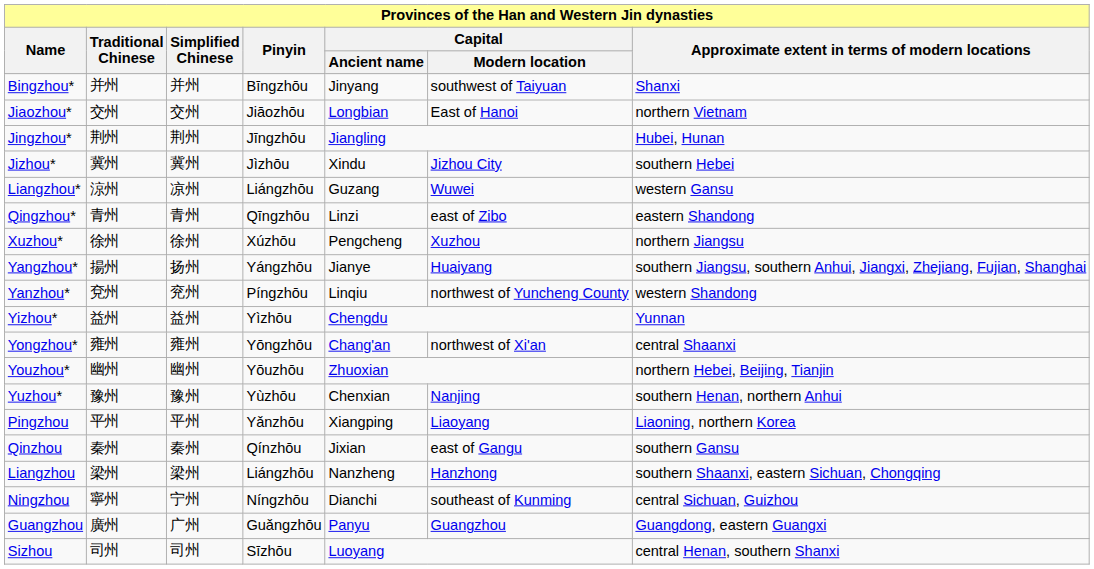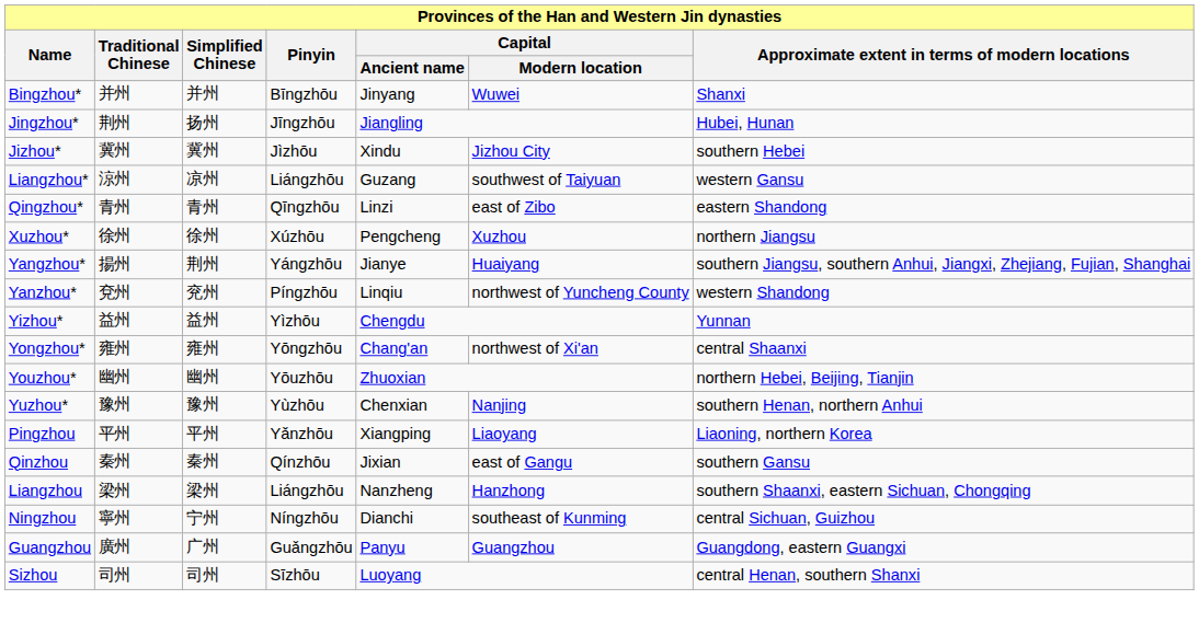Bingzhou* | Capital / Modern location: southwest of Taiyuan -> Wuwei
- row: Jiaozhou* | 交州 | 交州 | Jiāozhōu | Longbian | East of Hanoi | northern Vietnam
Jingzhou* | Simplified Chinese: 荆州 -> 扬州
Liangzhou* | Capital / Modern location: Wuwei -> southwest of Taiyuan
Yangzhou* | Simplified Chinese: 扬州 -> 荆州
